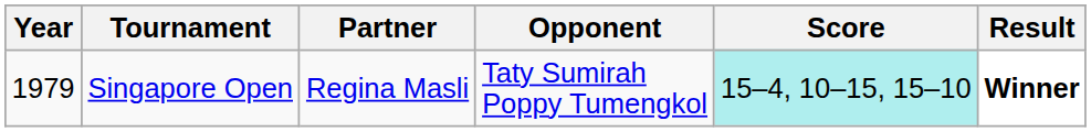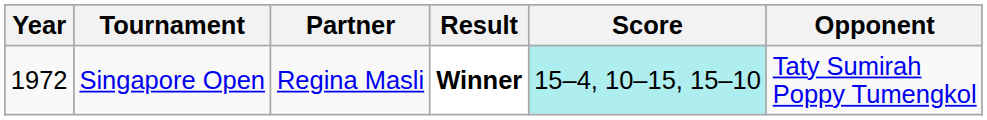columns swapped: Opponent <-> Result
Singapore Open | Year: 1979 -> 1972
